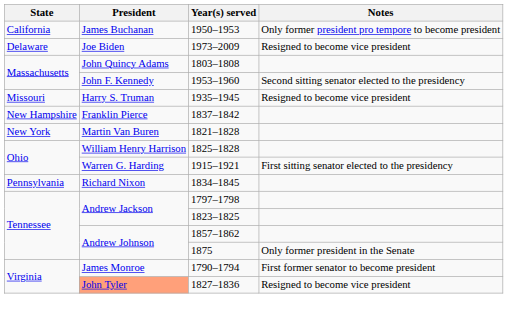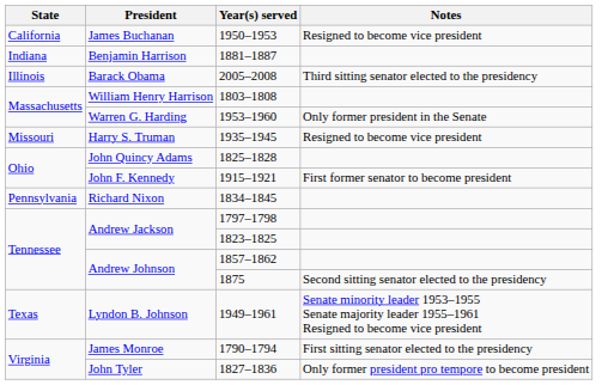1950–1953 | Notes: Only former president pro tempore to become president -> Resigned to become vice president
- row: Delaware | Joe Biden | 1973–2009 | Resigned to become vice president
+ row: Indiana | Benjamin Harrison | 1881–1887
+ row: Illinois | Barack Obama | 2005–2008 | Third sitting senator elected to the presidency
1803–1808 | President: John Quincy Adams -> William Henry Harrison
1953–1960 | President: John F. Kennedy -> Warren G. Harding
1953–1960 | Notes: Second sitting senator elected to the presidency -> Only former president in the Senate
- row: New Hampshire | Franklin Pierce | 1837–1842
- row: New York | Martin Van Buren | 1821–1828
1825–1828 | President: William Henry Harrison -> John Quincy Adams
1915–1921 | President: Warren G. Harding -> John F. Kennedy
1915–1921 | Notes: First sitting senator elected to the presidency -> First former senator to become president
1875 | Notes: Only former president in the Senate -> Second sitting senator elected to the presidency
+ row: Texas | Lyndon B. Johnson | 1949–1961 | Senate minority leader 1953–1955 Senate majority leader 1955–1961 Resigned to become vice president
1790–1794 | Notes: First former senator to become president -> First sitting senator elected to the presidency
1827–1836 | President: lightsalmon background -> no background
1827–1836 | Notes: Resigned to become vice president -> Only former president pro tempore to become president
